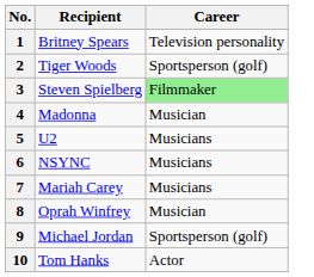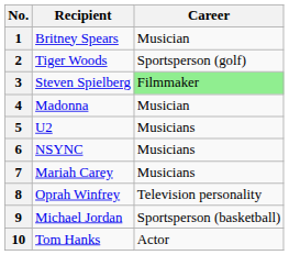1 | Career: Television personality -> Musician
8 | Career: Musician -> Television personality
9 | Career: Sportsperson (golf) -> Sportsperson (basketball)
